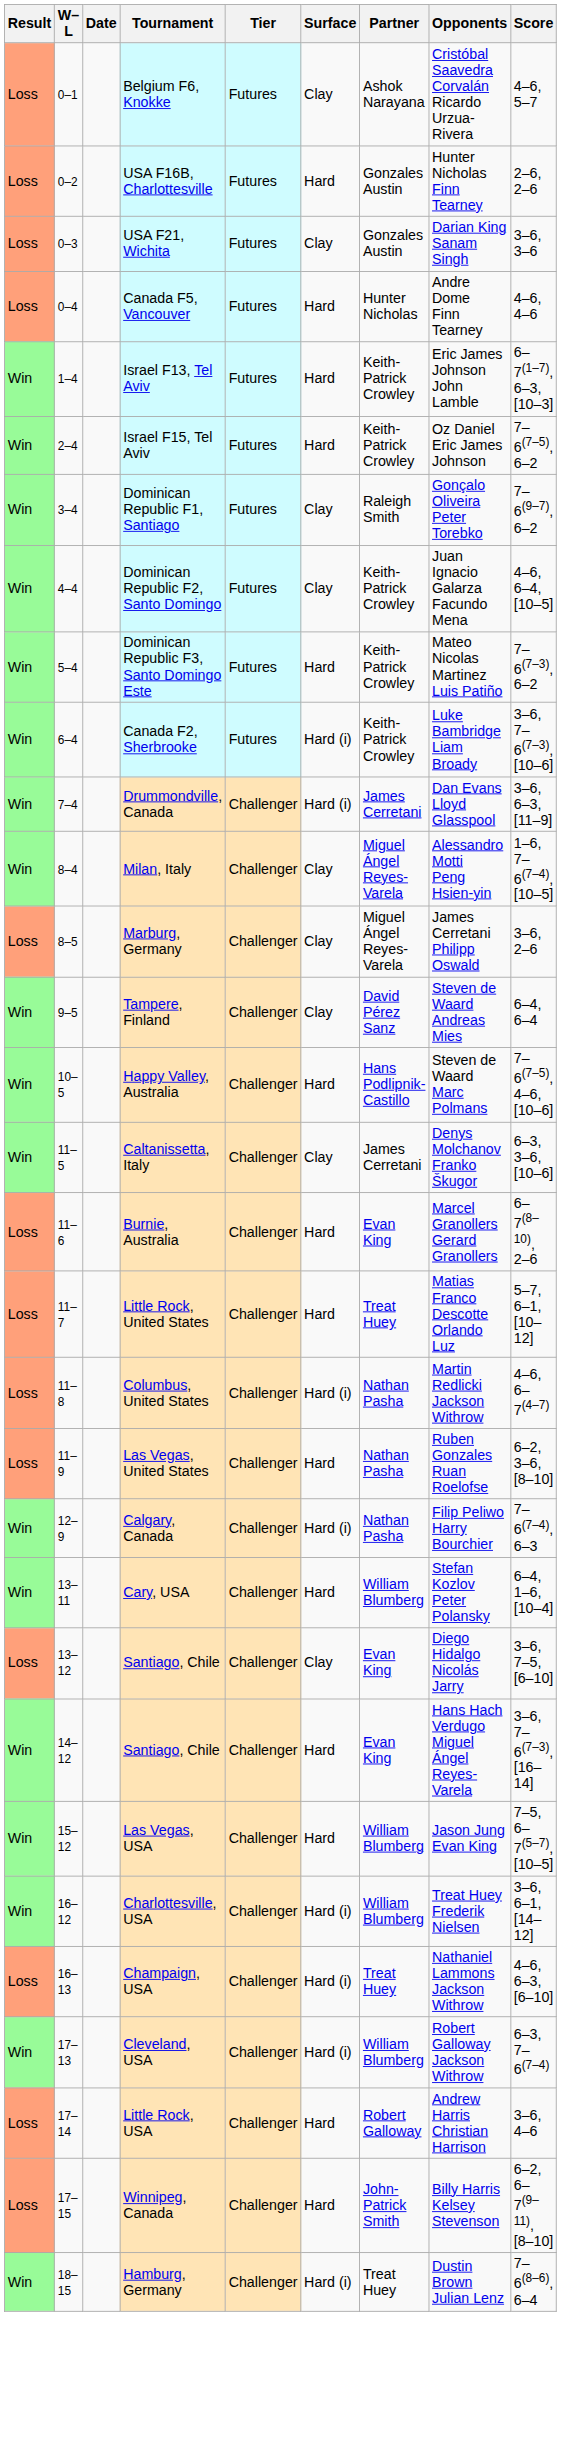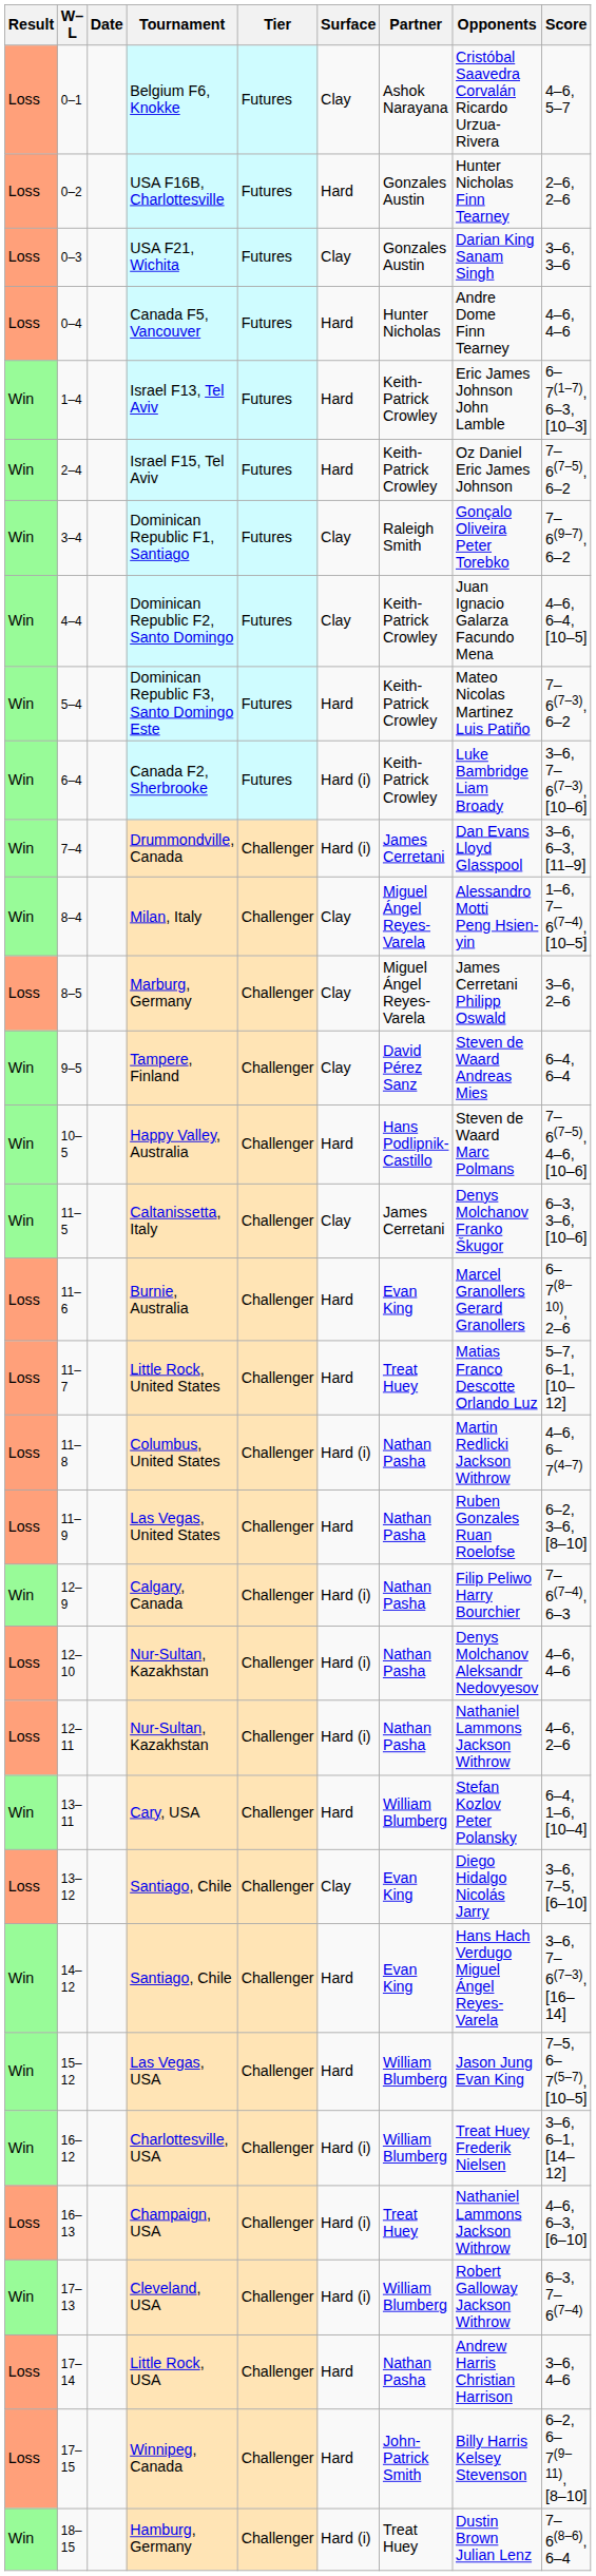+ row: Loss | 12–10 | Nur-Sultan, Kazakhstan | Challenger | Hard (i) | Nathan Pasha | Denys Molchanov Aleksandr Nedovyesov | 4–6, 4–6
+ row: Loss | 12–11 | Nur-Sultan, Kazakhstan | Challenger | Hard (i) | Nathan Pasha | Nathaniel Lammons Jackson Withrow | 4–6, 2–6
Little Rock, USA | Partner: Robert Galloway -> Nathan Pasha
